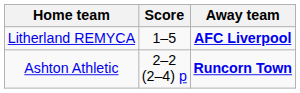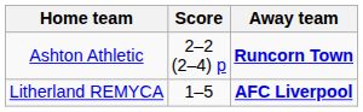rows swapped: Ashton Athletic <-> Litherland REMYCA
